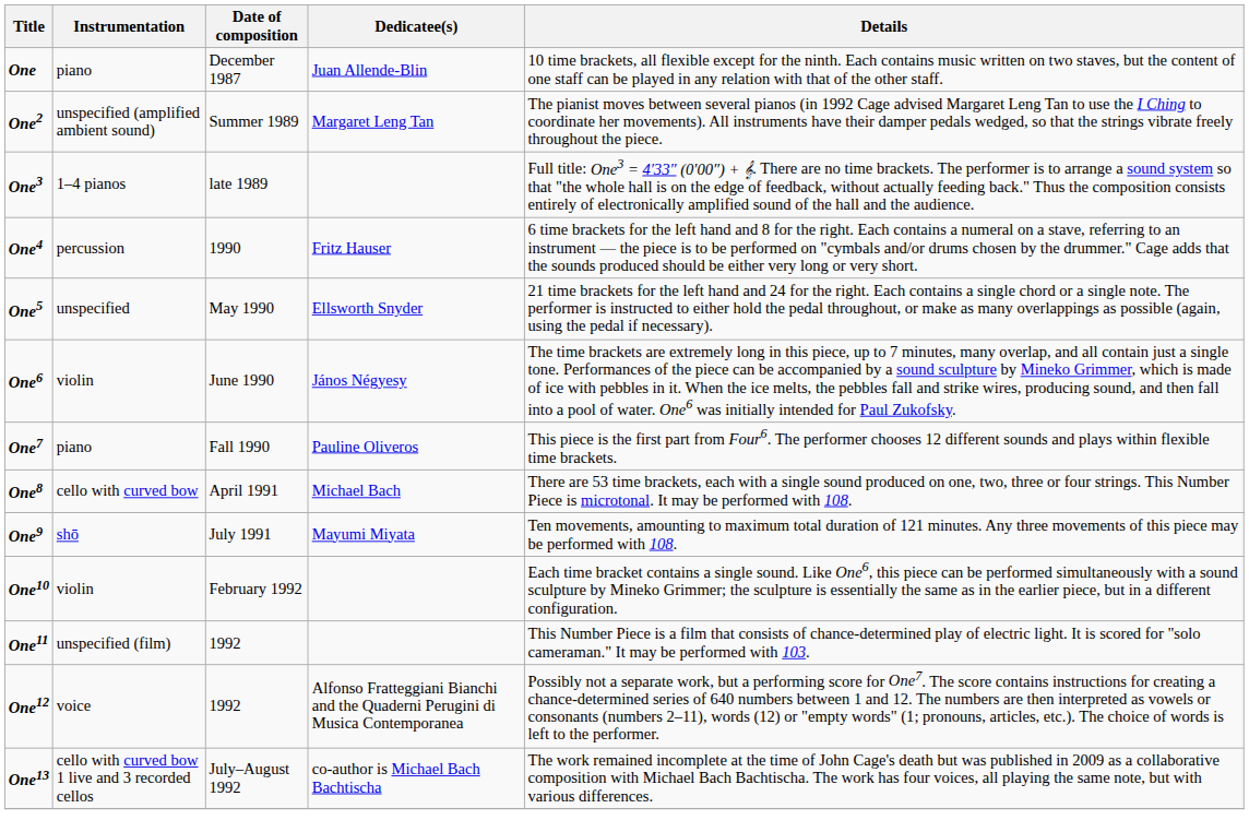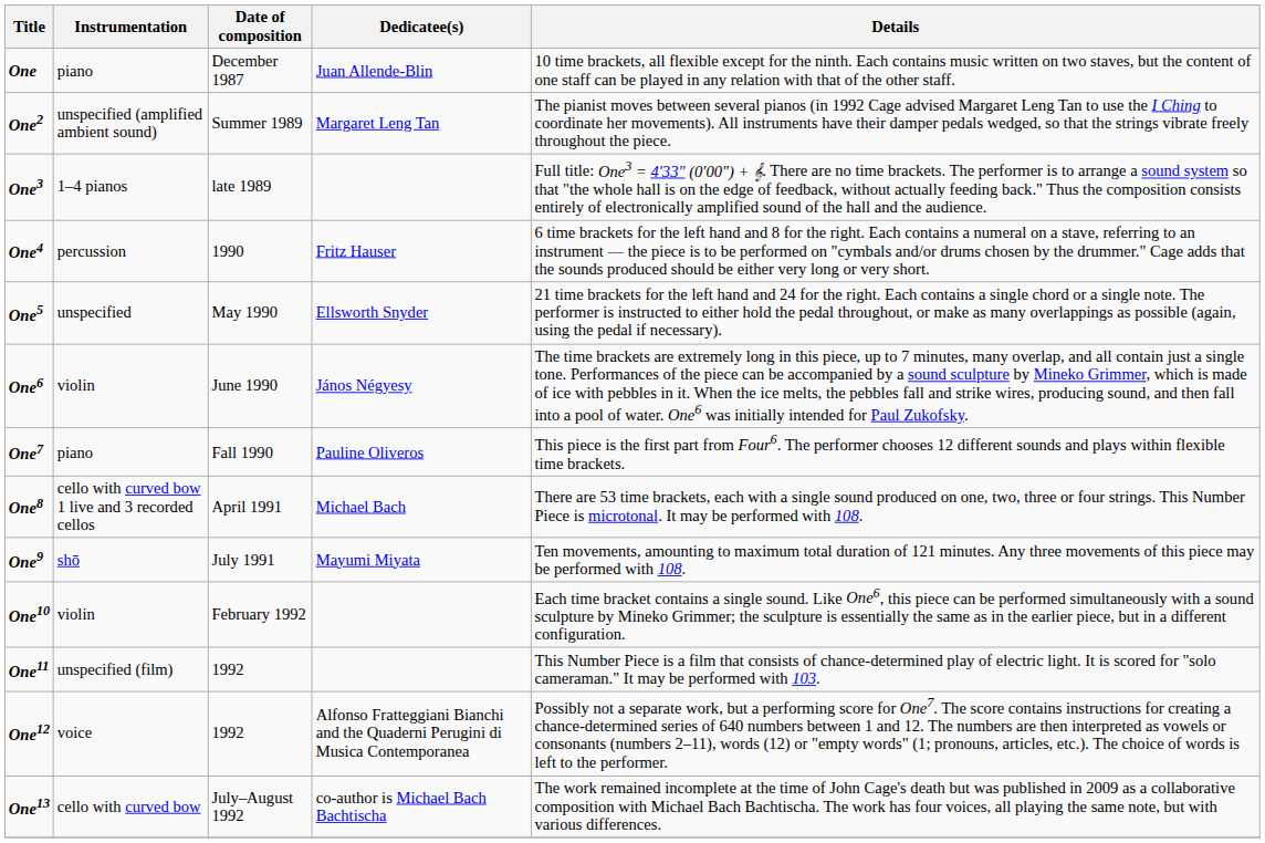One8 | Instrumentation: cello with curved bow -> cello with curved bow 1 live and 3 recorded cellos
One13 | Instrumentation: cello with curved bow 1 live and 3 recorded cellos -> cello with curved bow
